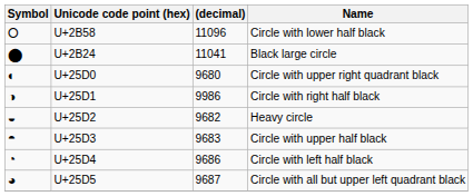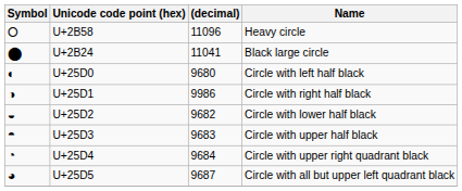U+2B58 | Name: Circle with lower half black -> Heavy circle
U+25D0 | Name: Circle with upper right quadrant black -> Circle with left half black
U+25D2 | Name: Heavy circle -> Circle with lower half black
U+25D4 | (decimal): 9686 -> 9684
U+25D4 | Name: Circle with left half black -> Circle with upper right quadrant black
